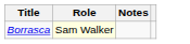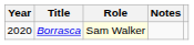+ column: Year | 2020
